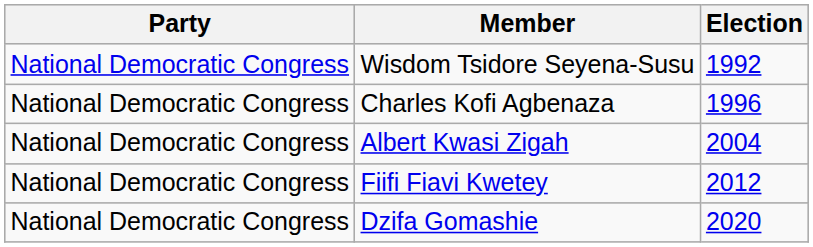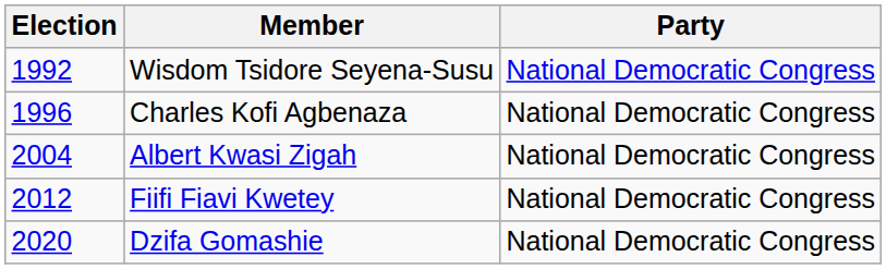columns swapped: Election <-> Party
